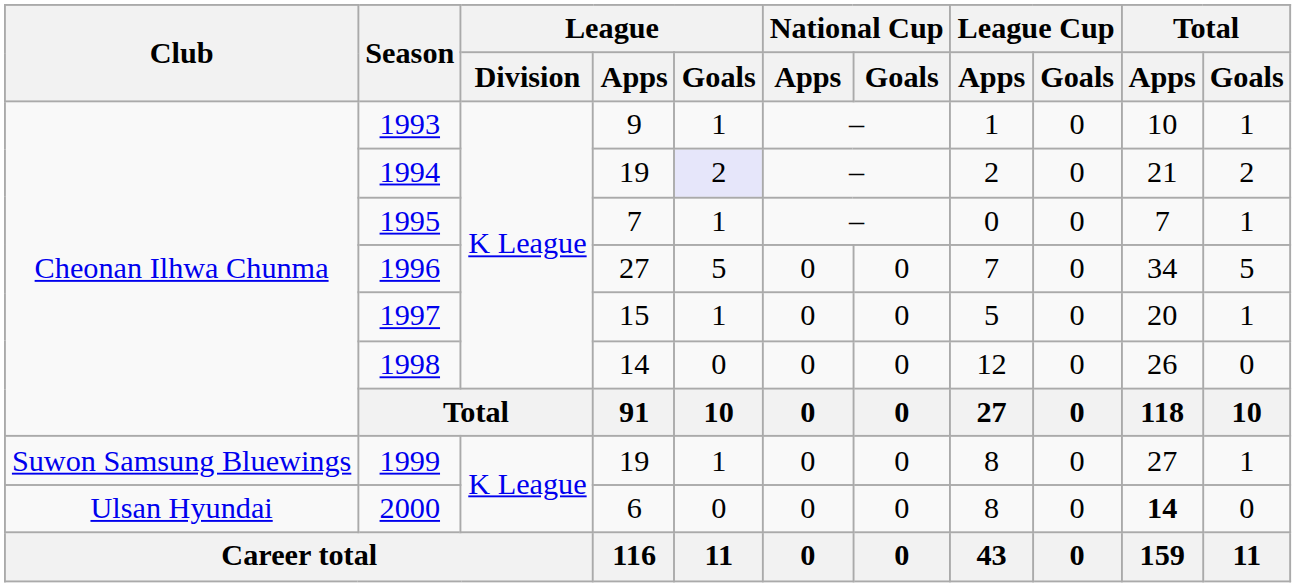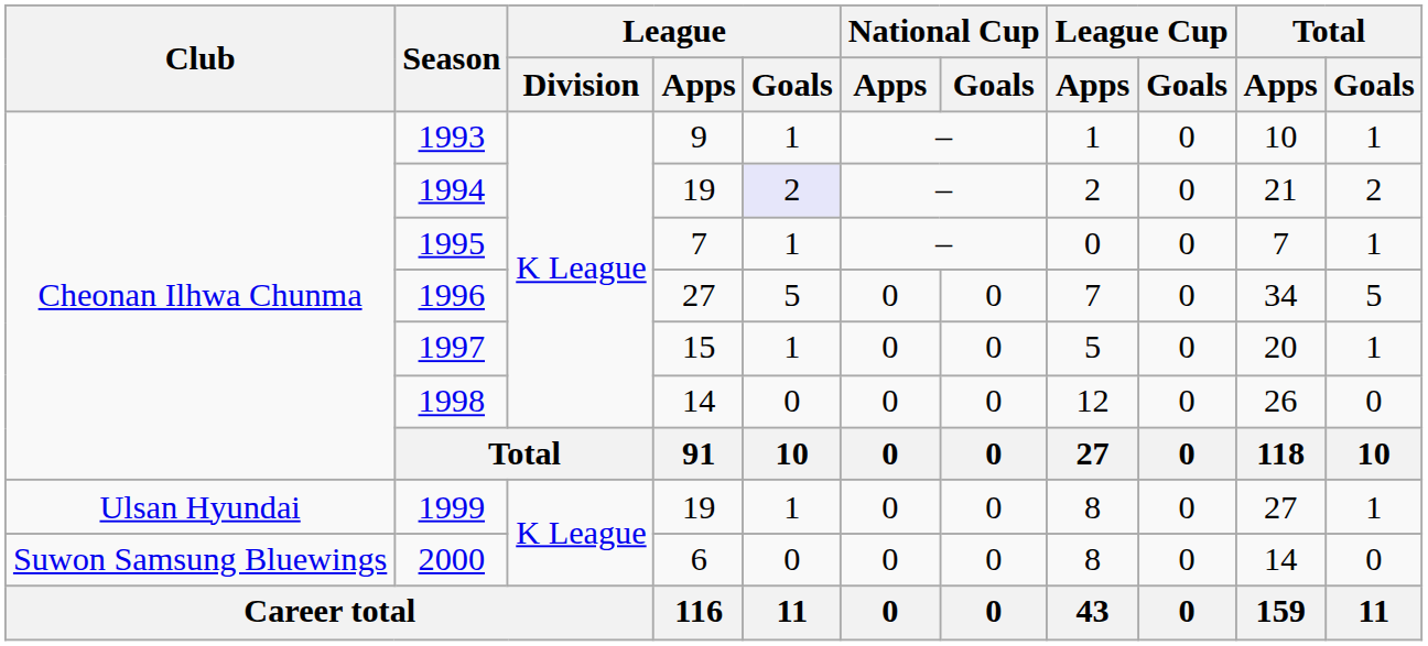1999 | Club: Suwon Samsung Bluewings -> Ulsan Hyundai
2000 | Club: Ulsan Hyundai -> Suwon Samsung Bluewings
2000 | Total / Apps: bold -> normal
